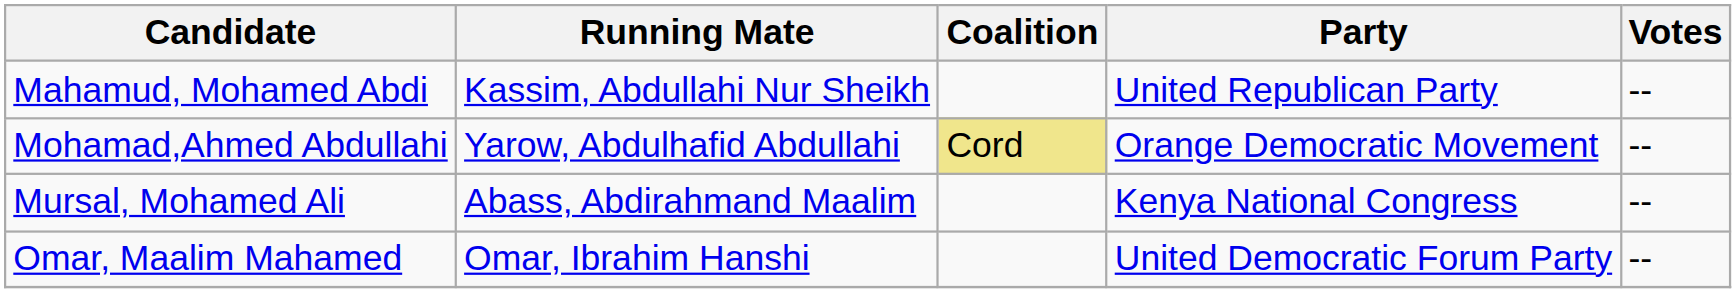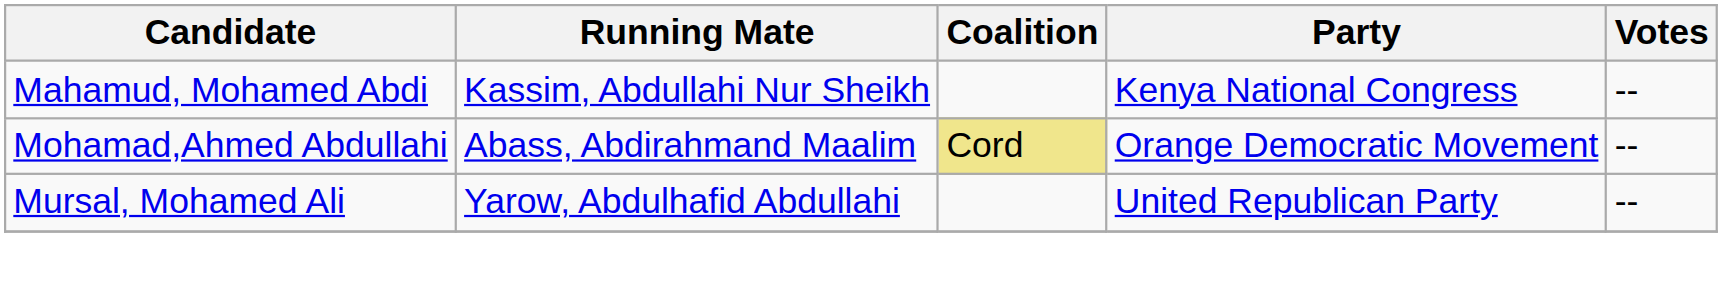Mahamud, Mohamed Abdi | Party: United Republican Party -> Kenya National Congress
Mohamad,Ahmed Abdullahi | Running Mate: Yarow, Abdulhafid Abdullahi -> Abass, Abdirahmand Maalim
Mursal, Mohamed Ali | Running Mate: Abass, Abdirahmand Maalim -> Yarow, Abdulhafid Abdullahi
Mursal, Mohamed Ali | Party: Kenya National Congress -> United Republican Party
- row: Omar, Maalim Mahamed | Omar, Ibrahim Hanshi | United Democratic Forum Party | --
